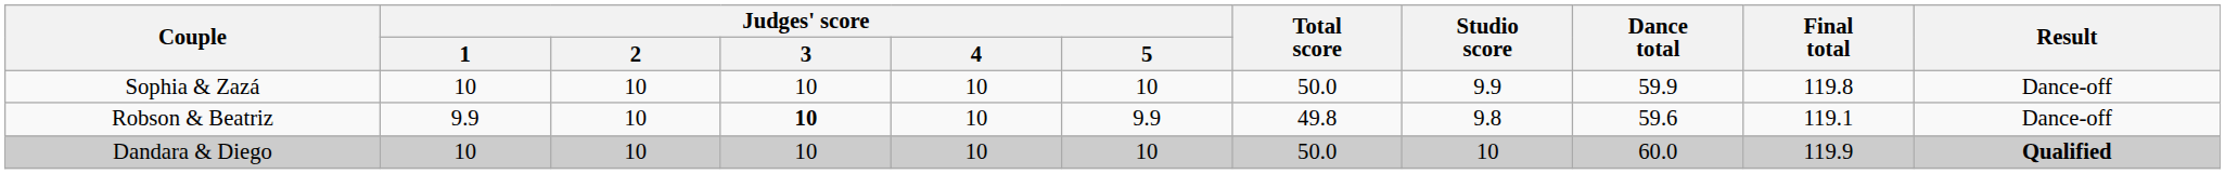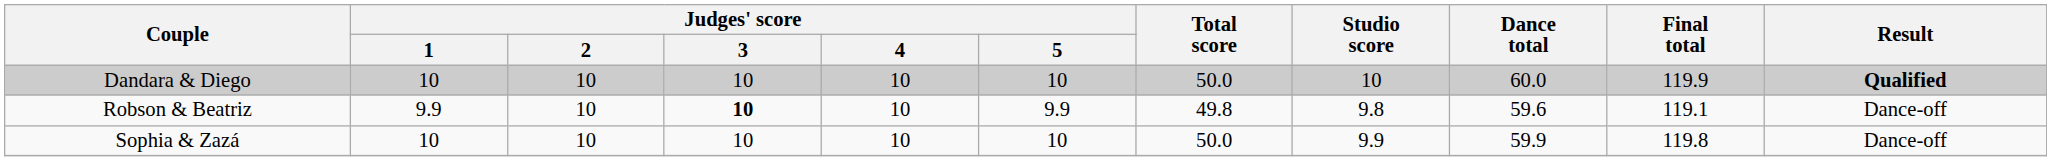rows swapped: Sophia & Zazá <-> Dandara & Diego
